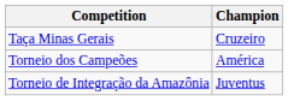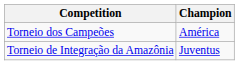- row: Taça Minas Gerais | Cruzeiro
